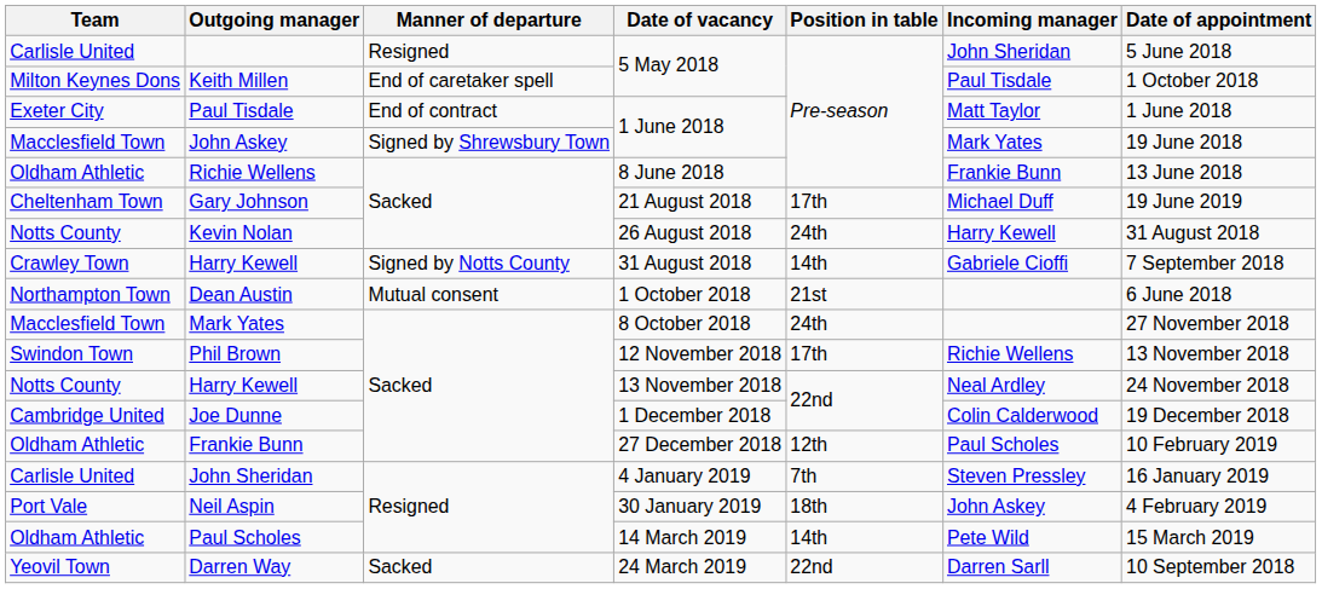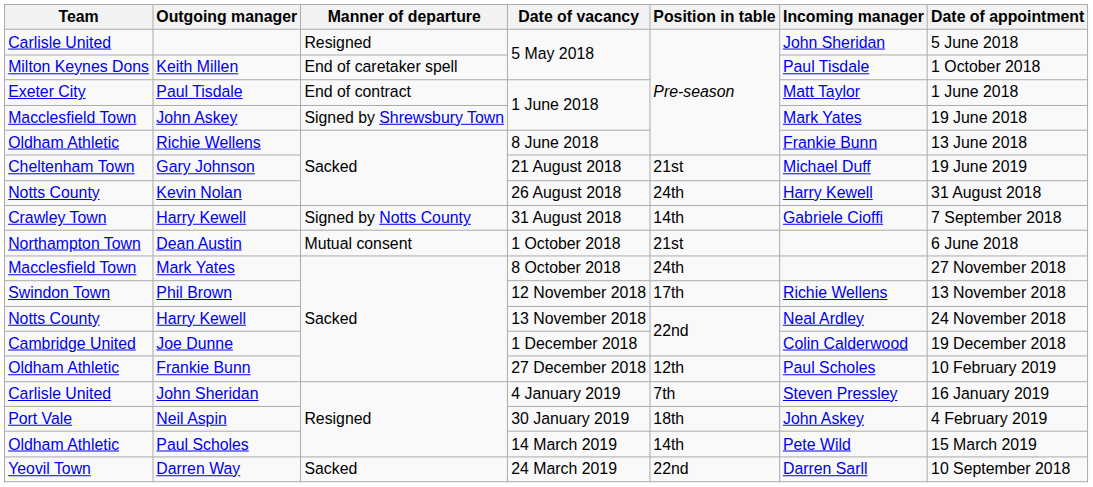Gary Johnson | Position in table: 17th -> 21st
